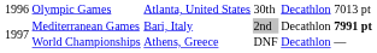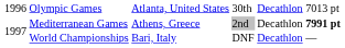Mediterranean Games | column 3: Bari, Italy -> Athens, Greece
World Championships | column 3: Athens, Greece -> Bari, Italy
